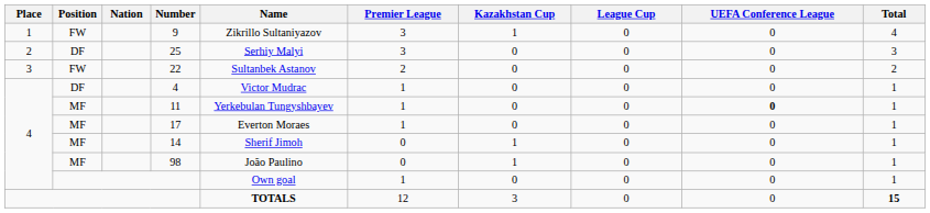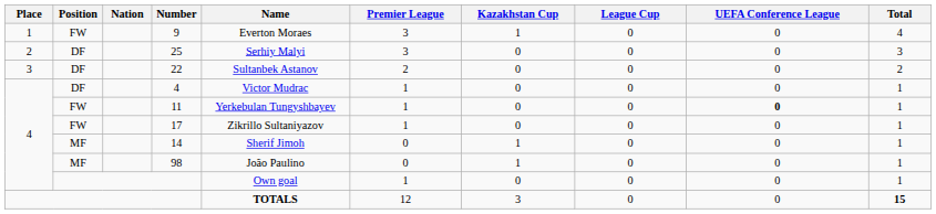9 | Name: Zikrillo Sultaniyazov -> Everton Moraes
22 | Position: FW -> DF
11 | Position: MF -> FW
17 | Position: MF -> FW
17 | Name: Everton Moraes -> Zikrillo Sultaniyazov
